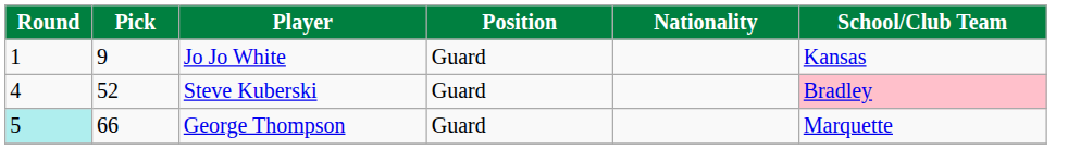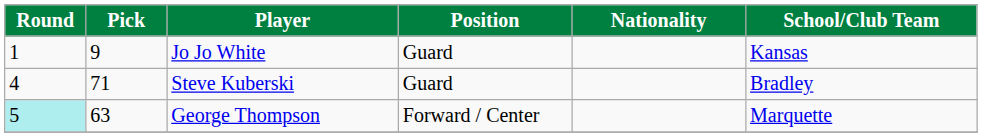Steve Kuberski | Pick: 52 -> 71
Steve Kuberski | School/Club Team: pink background -> no background
George Thompson | Pick: 66 -> 63
George Thompson | Position: Guard -> Forward / Center
